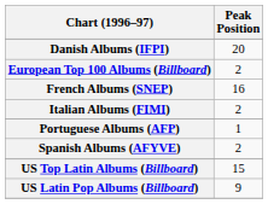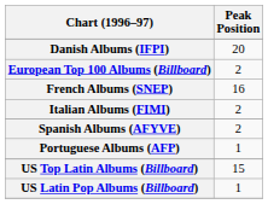rows swapped: Portuguese Albums (AFP) <-> Spanish Albums (AFYVE)
US Latin Pop Albums (Billboard) | Peak Position: 9 -> 1
